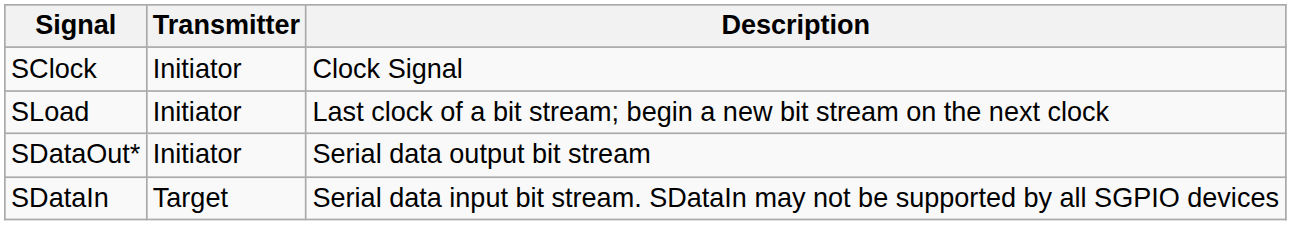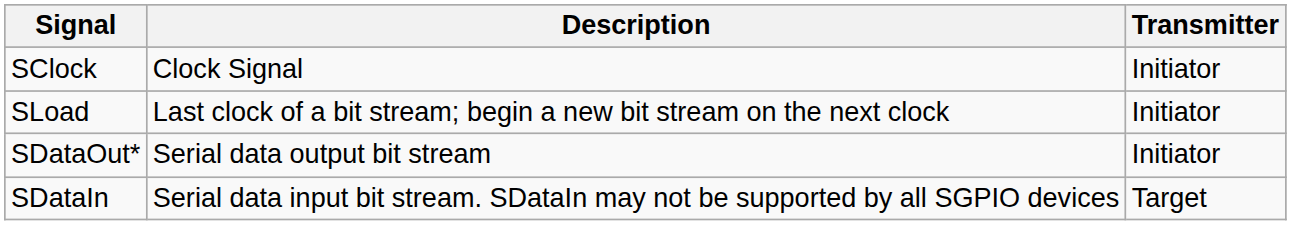columns swapped: Transmitter <-> Description
